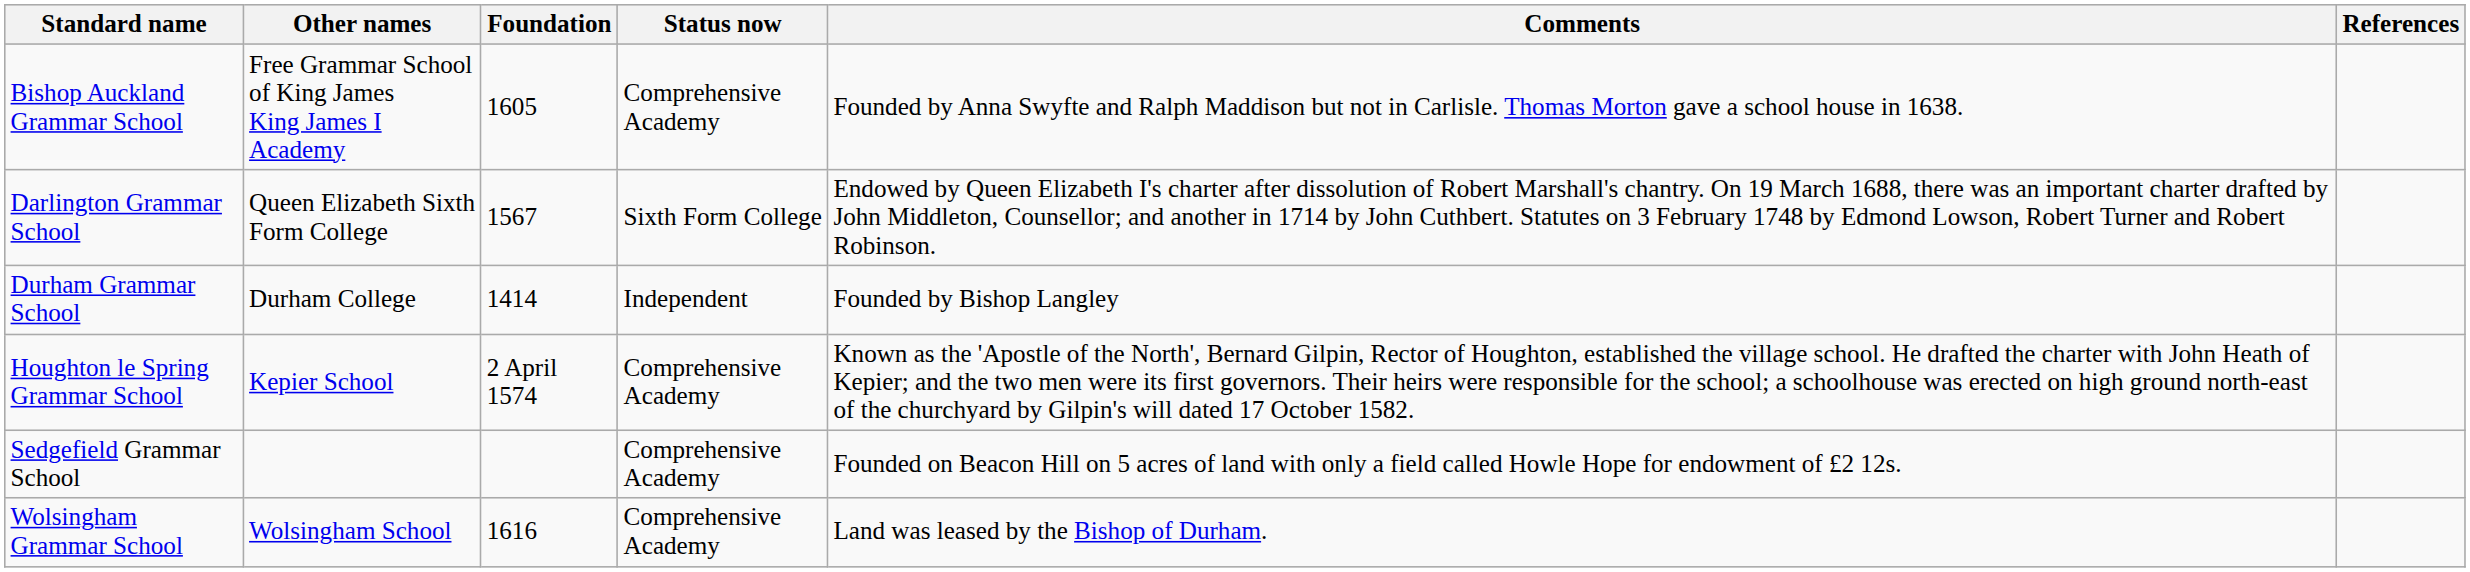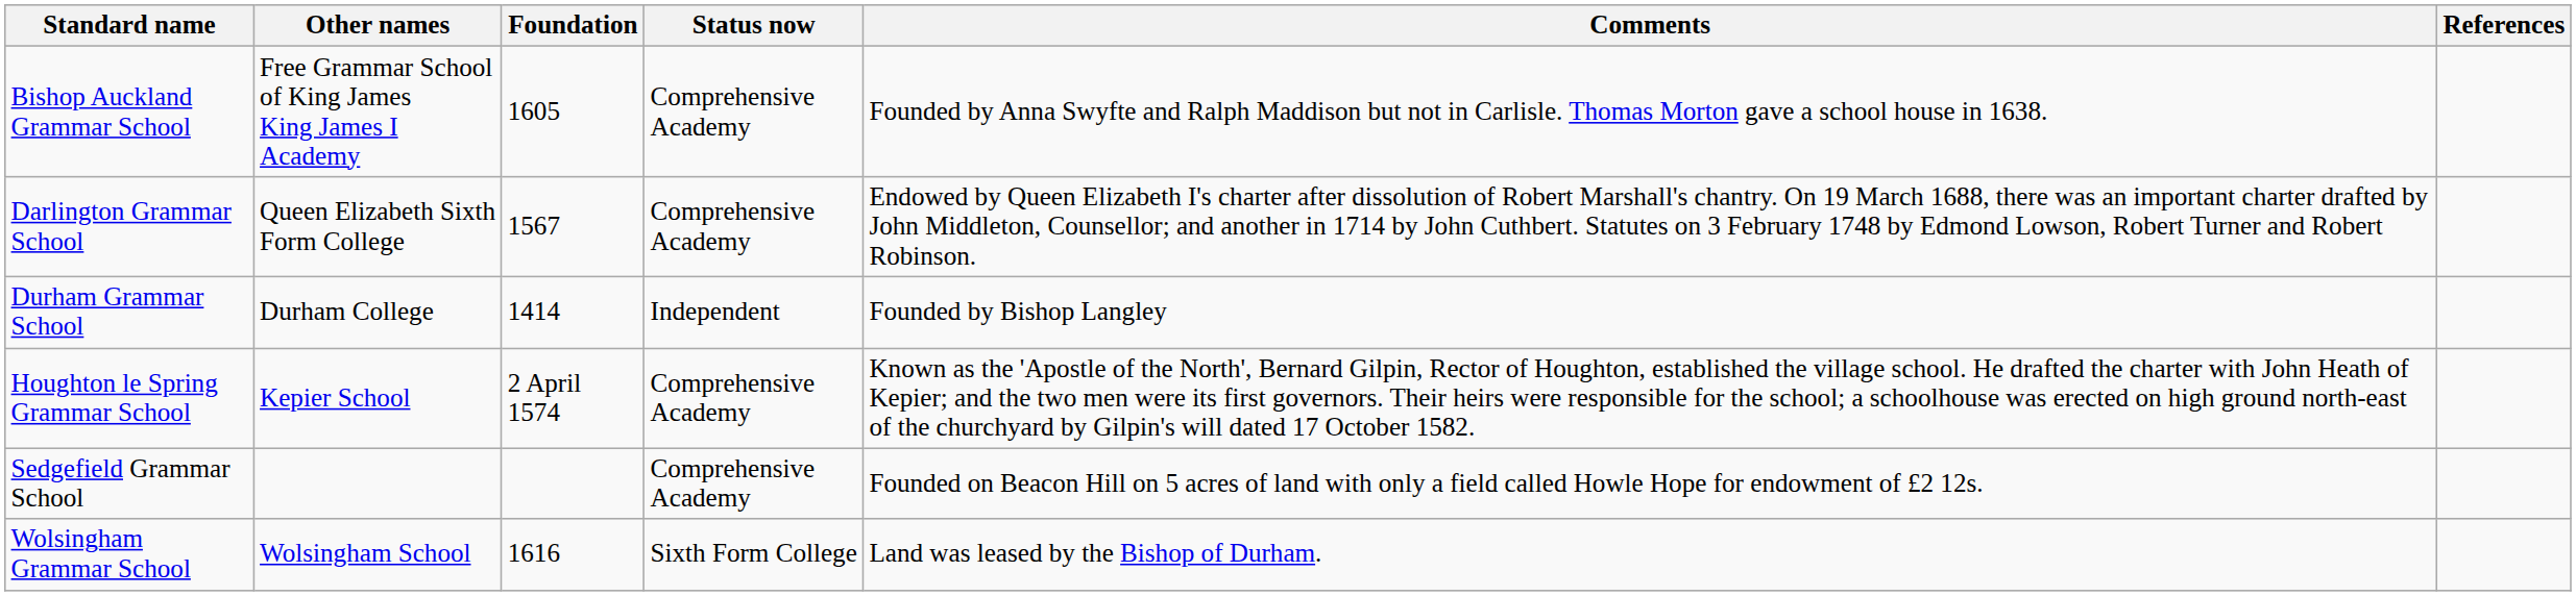Darlington Grammar School | Status now: Sixth Form College -> Comprehensive Academy
Wolsingham Grammar School | Status now: Comprehensive Academy -> Sixth Form College
